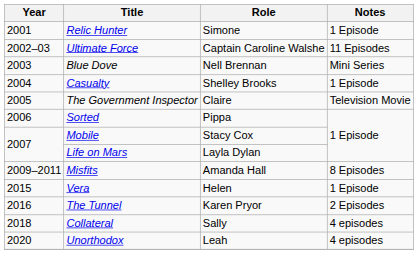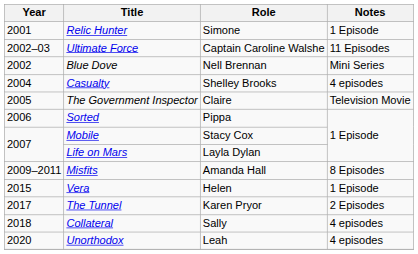Blue Dove | Year: 2003 -> 2002
Casualty | Notes: 1 Episode -> 4 episodes
The Tunnel | Year: 2016 -> 2017
